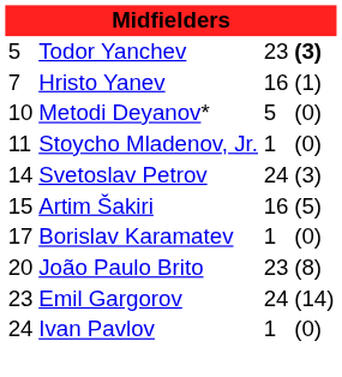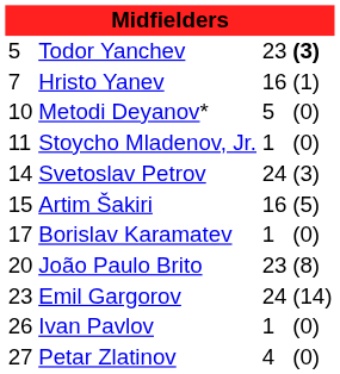Ivan Pavlov | column 1: 24 -> 26
+ row: 27 | Petar Zlatinov | 4 | (0)
